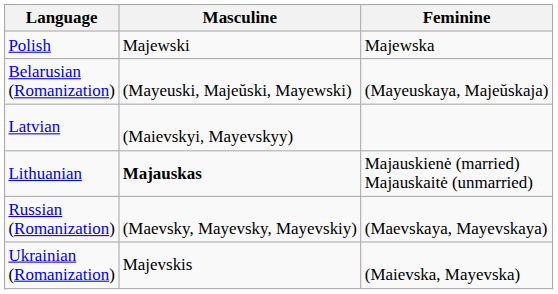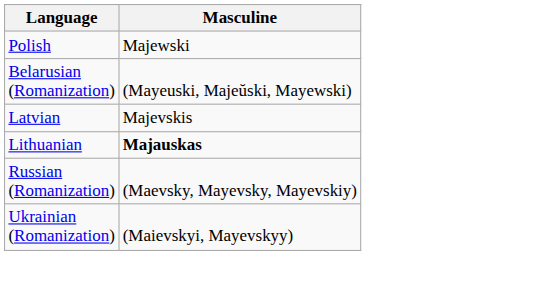- column: Feminine | Majewska | (Mayeuskaya, Majeŭskaja) | Majauskienė (married) Majauskaitė (unmarried) | (Maevskaya, Mayevskaya) | (Maievska, Mayevska)
Latvian | Masculine: (Maievskyi, Mayevskyy) -> Majevskis
Ukrainian (Romanization) | Masculine: Majevskis -> (Maievskyi, Mayevskyy)
